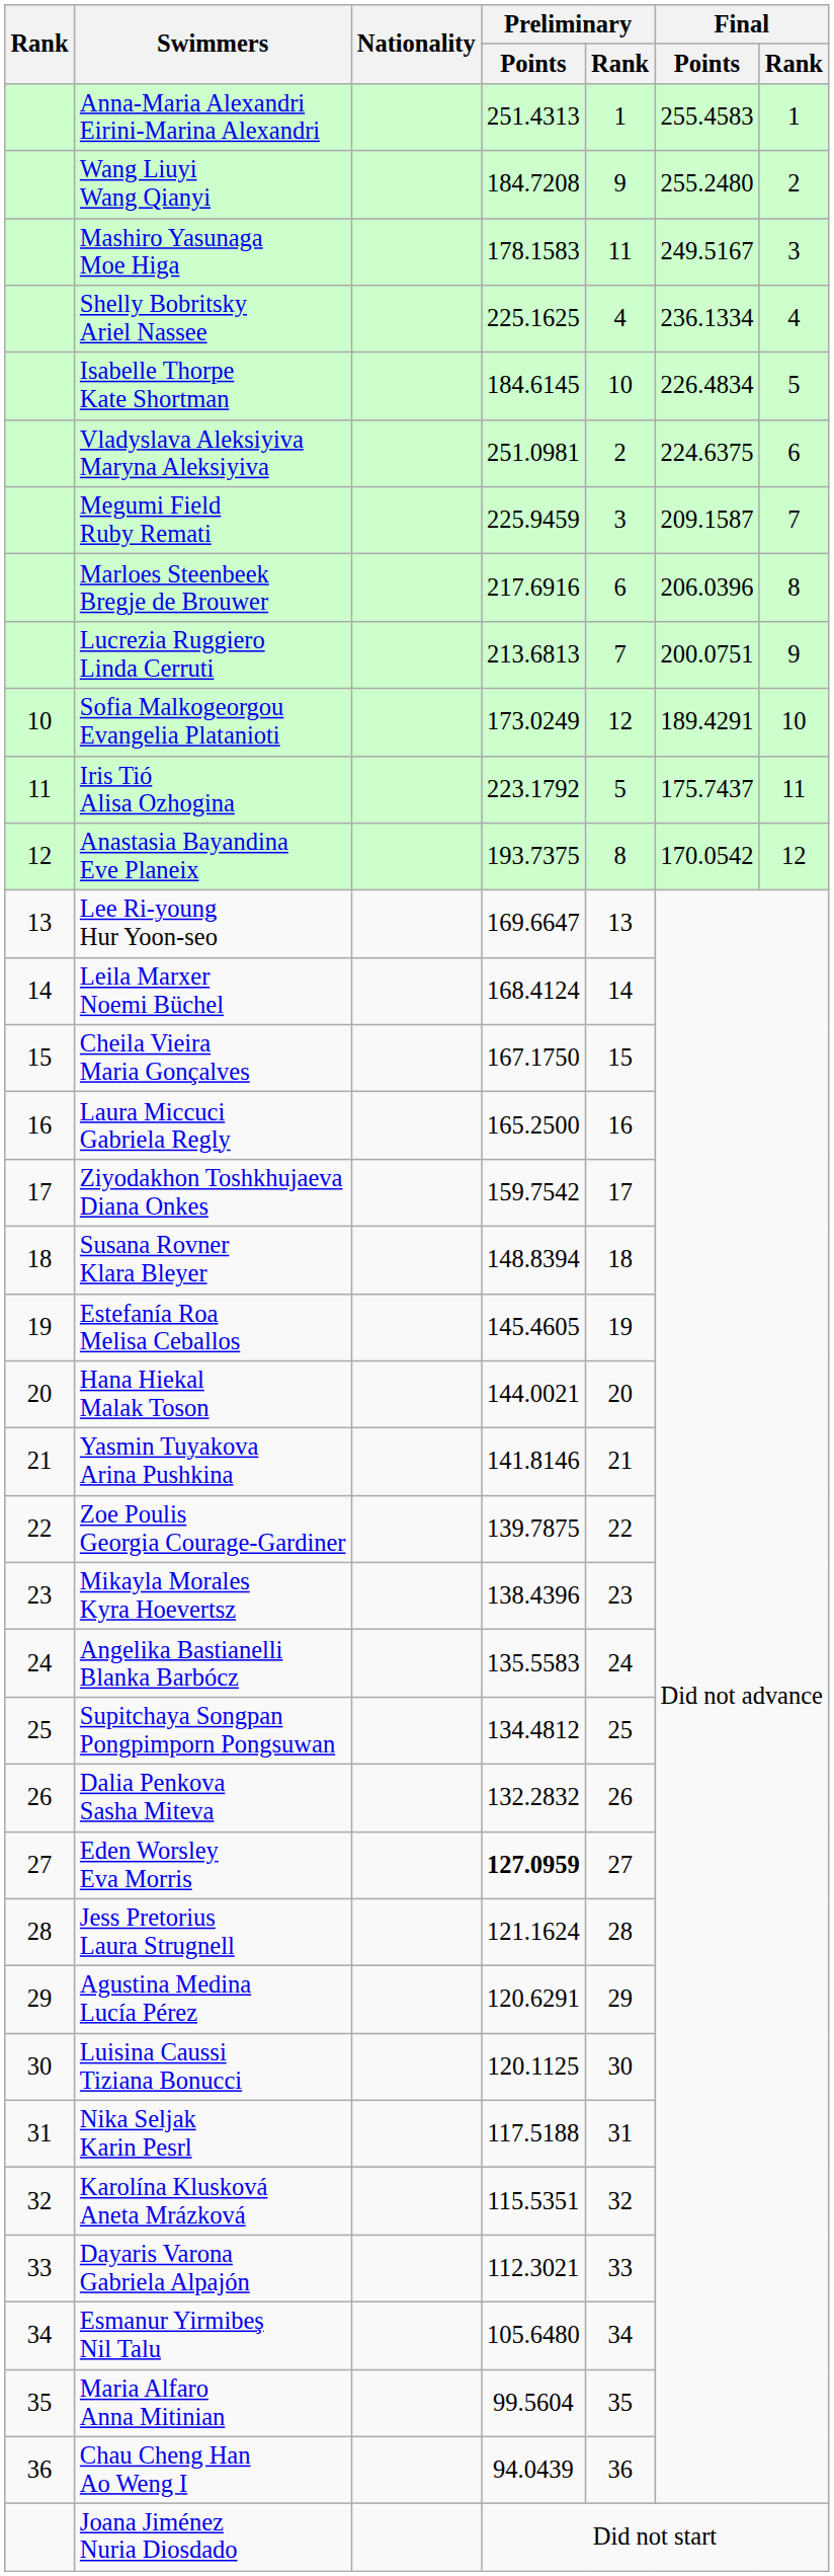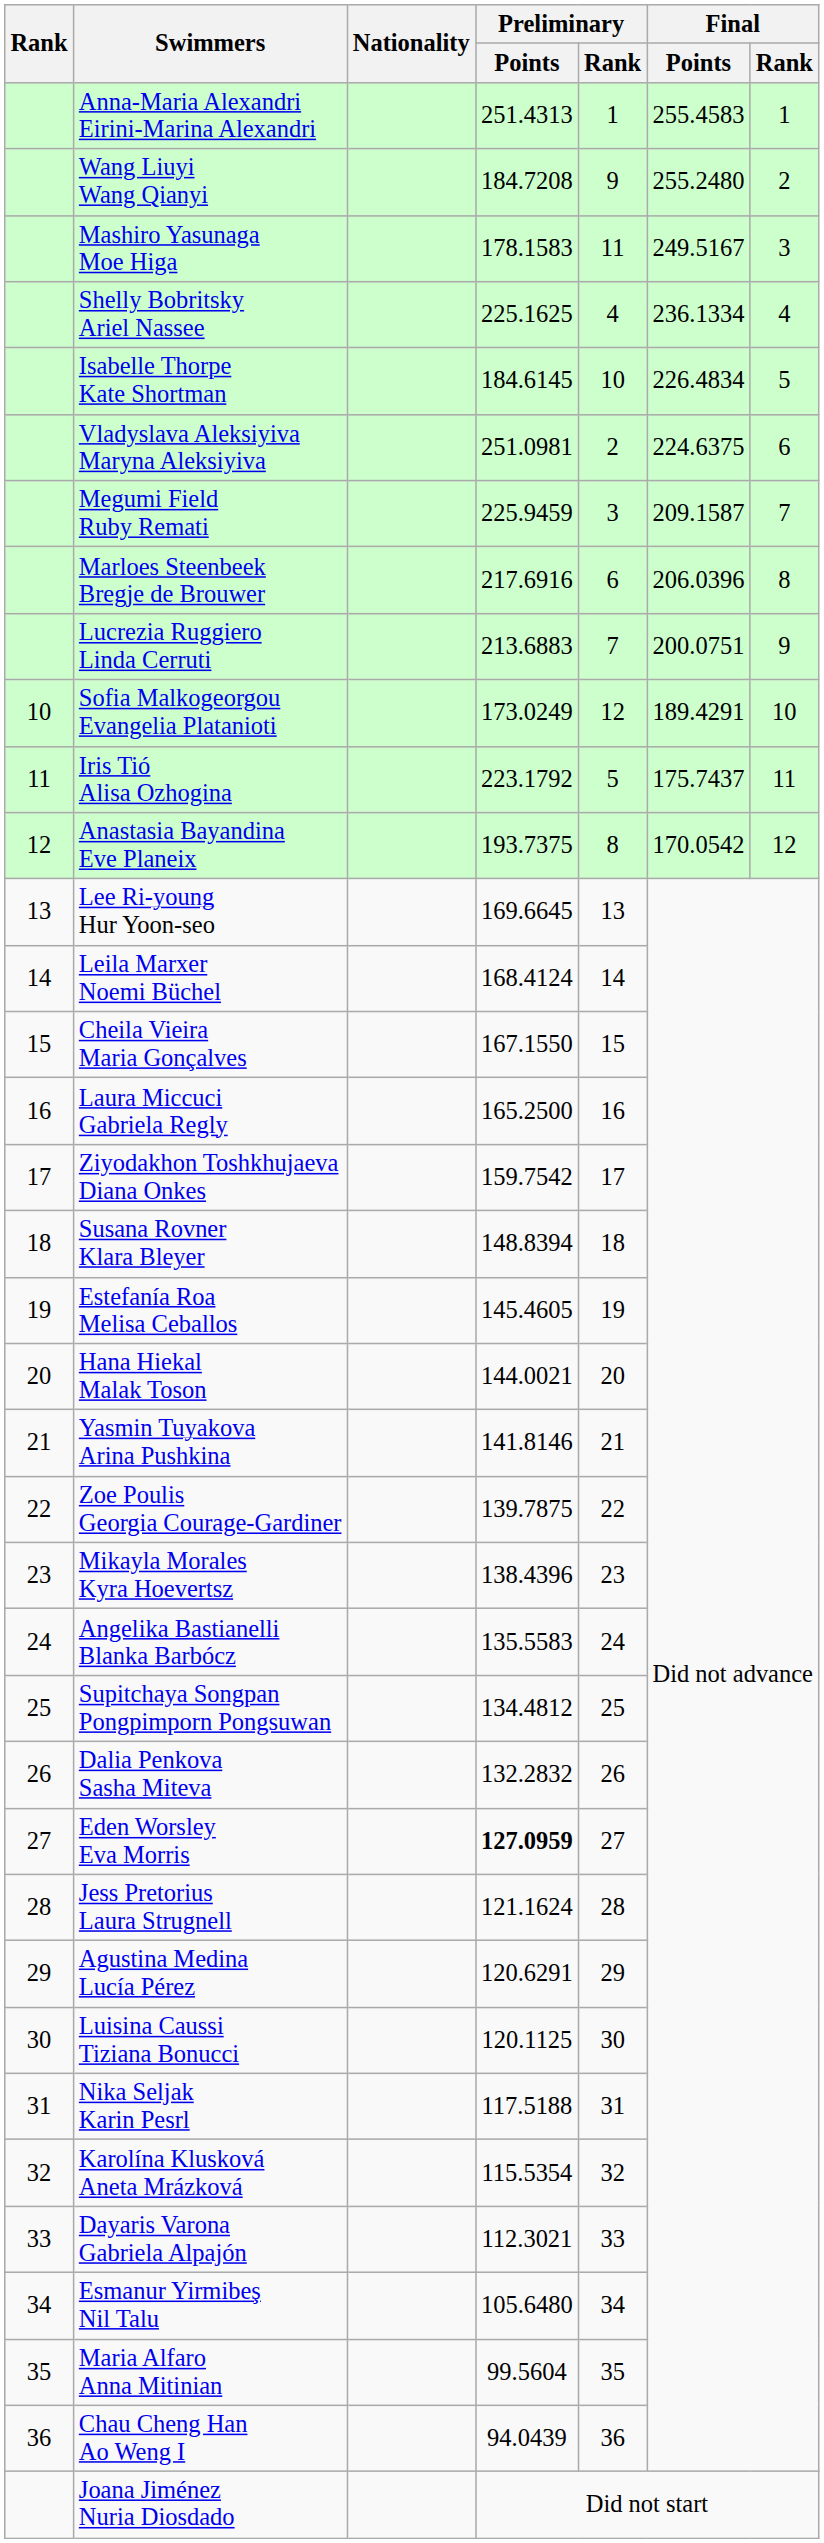Lucrezia Ruggiero Linda Cerruti | Preliminary / Points: 213.6813 -> 213.6883
Lee Ri-young Hur Yoon-seo | Preliminary / Points: 169.6647 -> 169.6645
Cheila Vieira Maria Gonçalves | Preliminary / Points: 167.1750 -> 167.1550
Karolína Klusková Aneta Mrázková | Preliminary / Points: 115.5351 -> 115.5354
